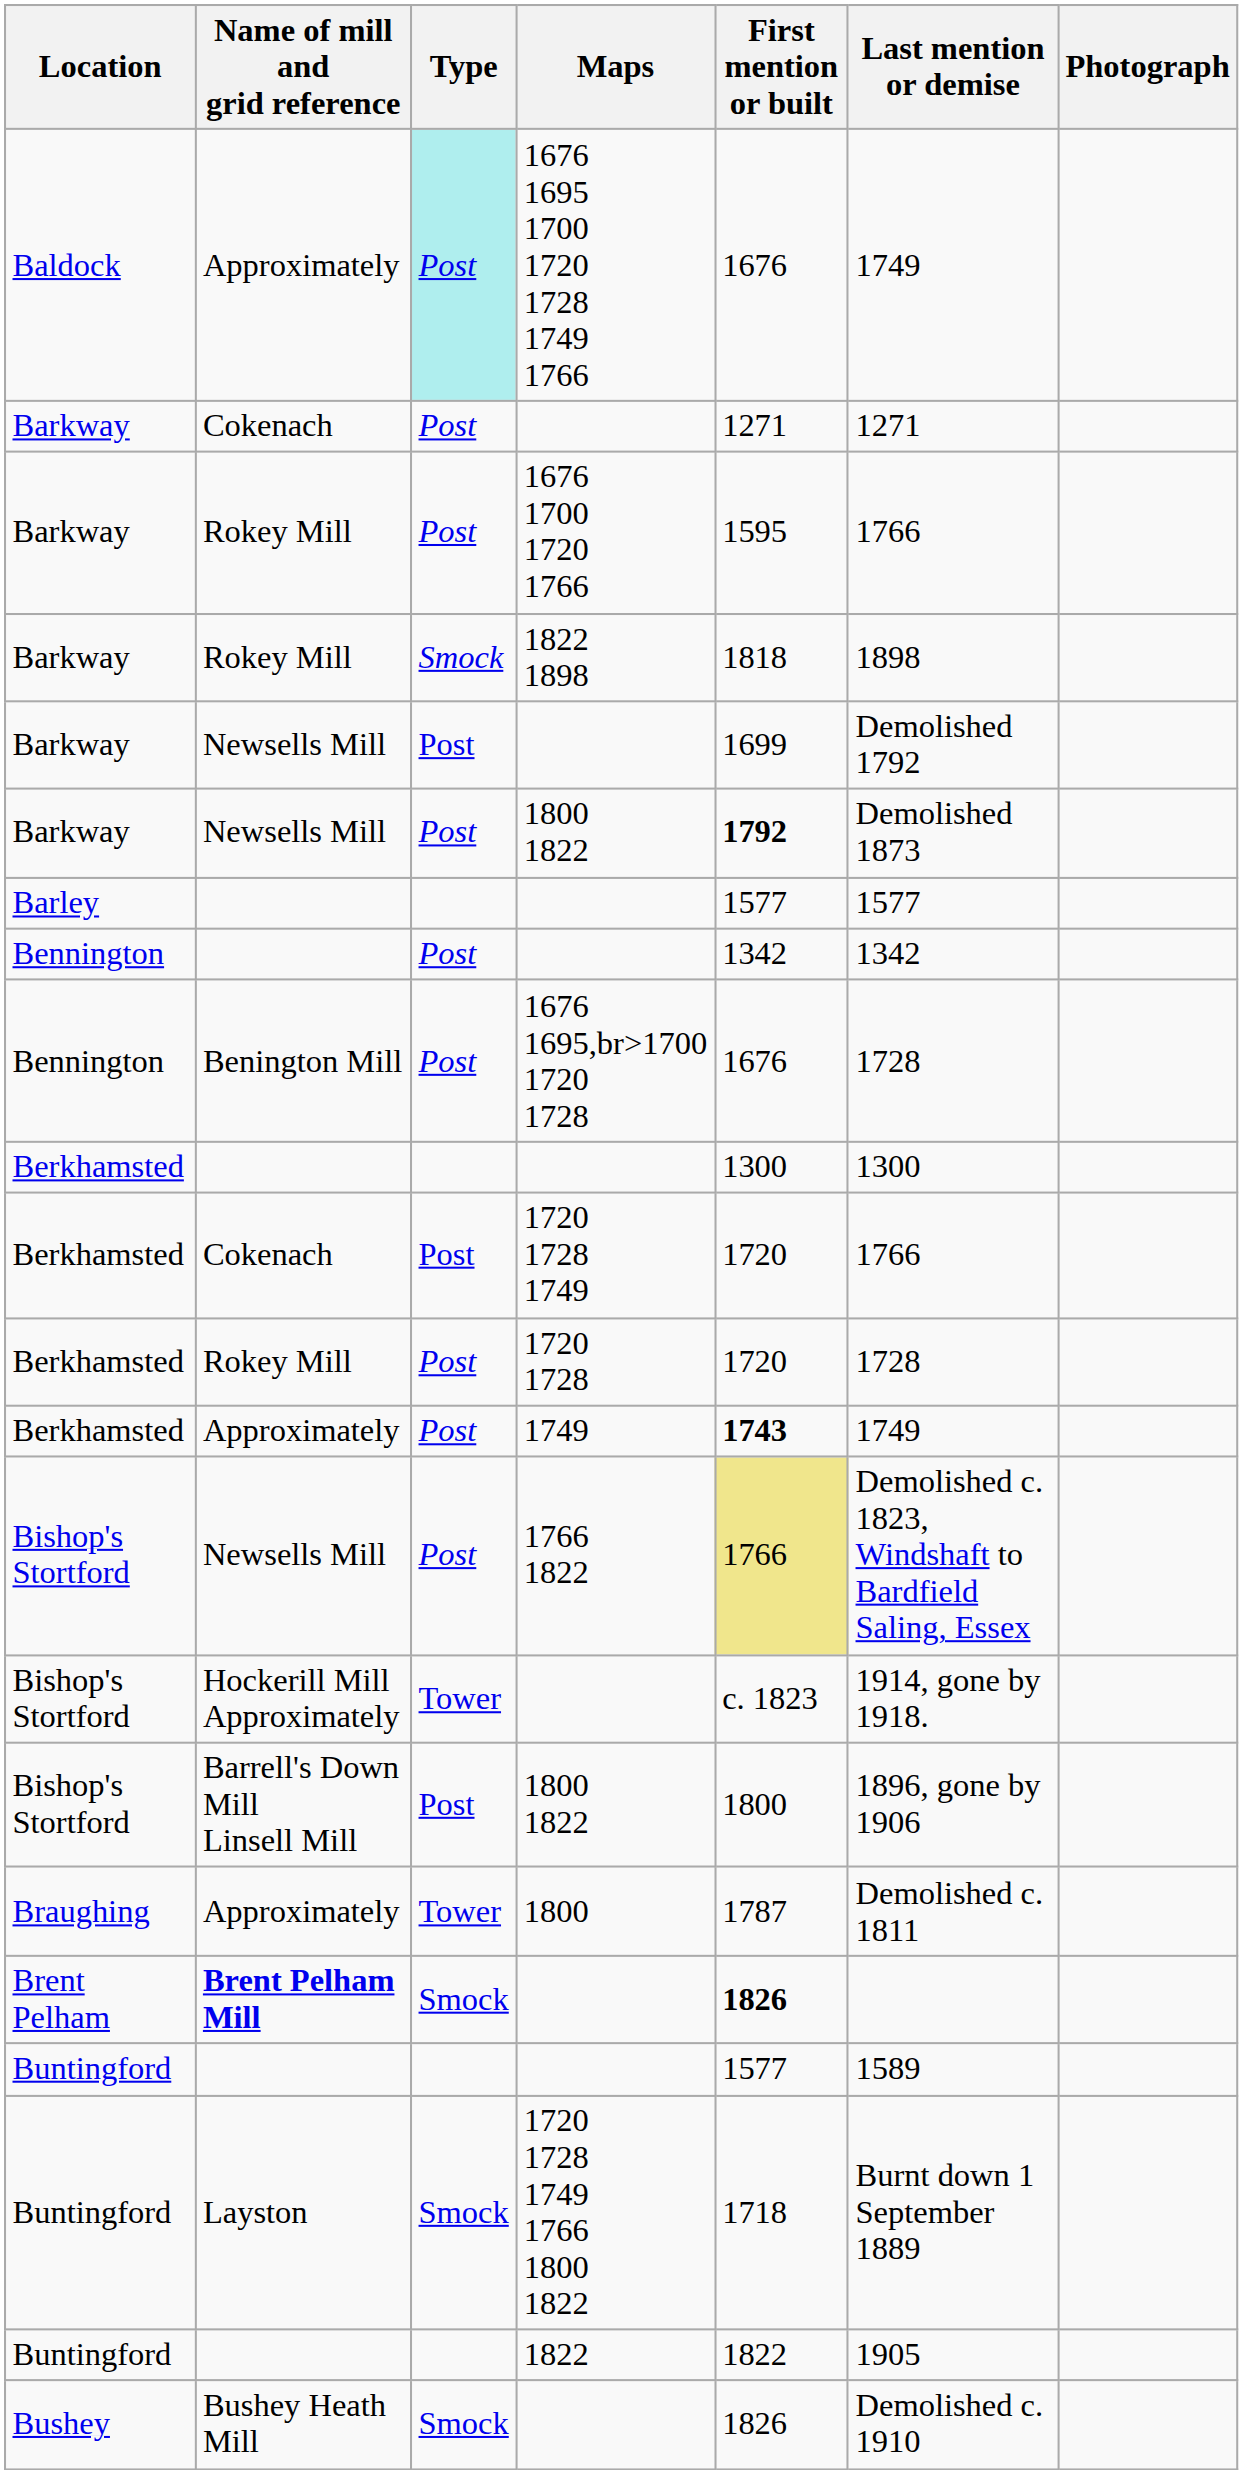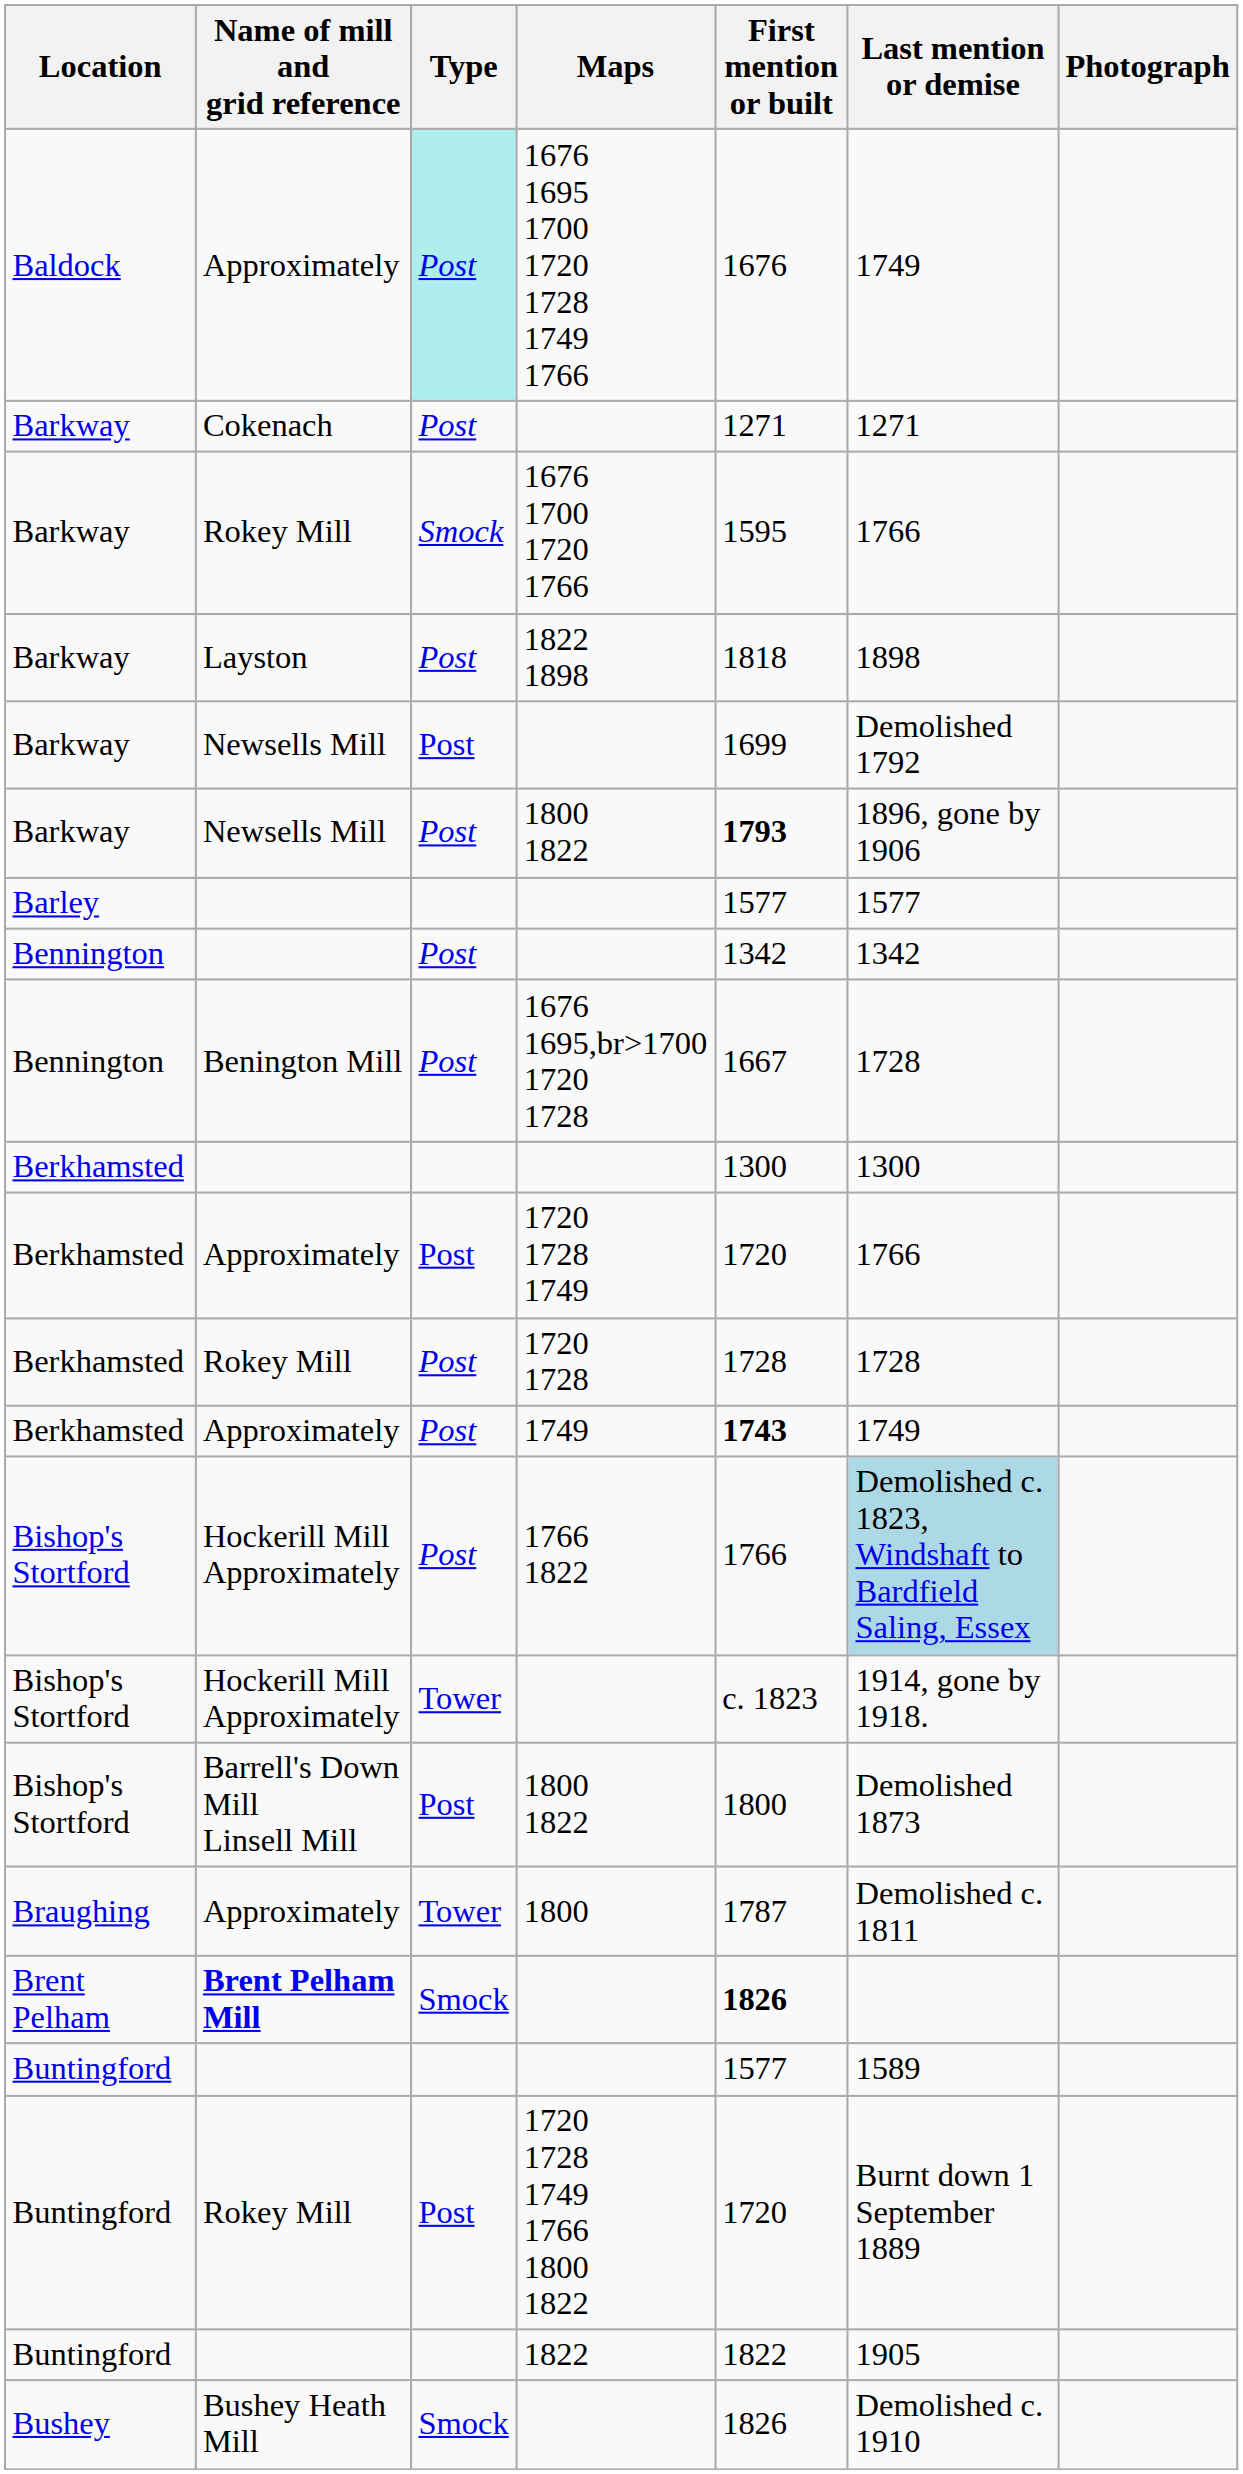1676 1700 1720 1766 | Type: Post -> Smock
1822 1898 | Name of mill and grid reference: Rokey Mill -> Layston
1822 1898 | Type: Smock -> Post
Barkway / 1800 1822 | First mention or built: 1792 -> 1793
Barkway / 1800 1822 | Last mention or demise: Demolished 1873 -> 1896, gone by 1906
1676 1695,br>1700 1720 1728 | First mention or built: 1676 -> 1667
1720 1728 1749 | Name of mill and grid reference: Cokenach -> Approximately
1720 1728 | First mention or built: 1720 -> 1728
1766 1822 | Name of mill and grid reference: Newsells Mill -> Hockerill Mill Approximately
1766 1822 | First mention or built: khaki background -> no background
1766 1822 | Last mention or demise: no background -> lightblue background
Bishop's Stortford / 1800 1822 | Last mention or demise: 1896, gone by 1906 -> Demolished 1873
1720 1728 1749 1766 1800 1822 | Name of mill and grid reference: Layston -> Rokey Mill
1720 1728 1749 1766 1800 1822 | Type: Smock -> Post
1720 1728 1749 1766 1800 1822 | First mention or built: 1718 -> 1720
